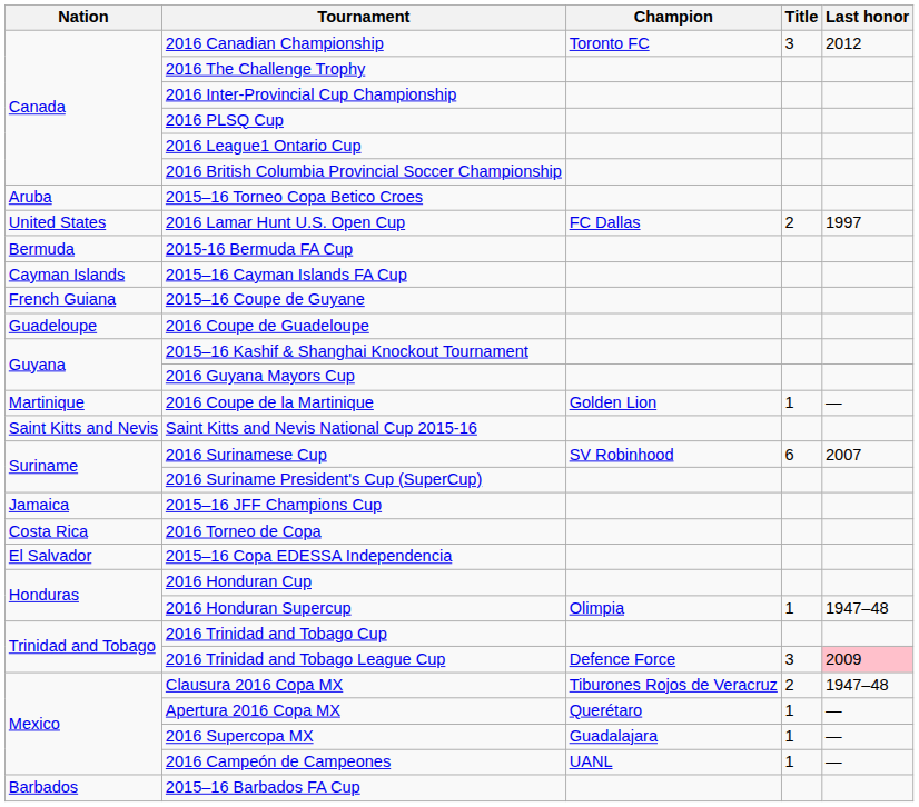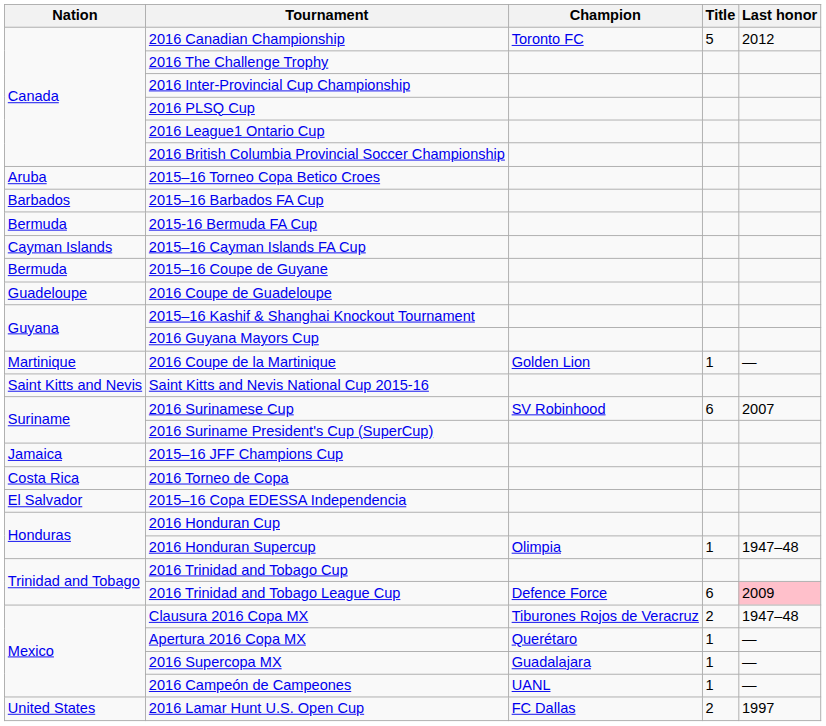2016 Canadian Championship | Title: 3 -> 5
rows swapped: 2015–16 Barbados FA Cup <-> 2016 Lamar Hunt U.S. Open Cup
2015–16 Coupe de Guyane | Nation: French Guiana -> Bermuda
2016 Trinidad and Tobago League Cup | Title: 3 -> 6
